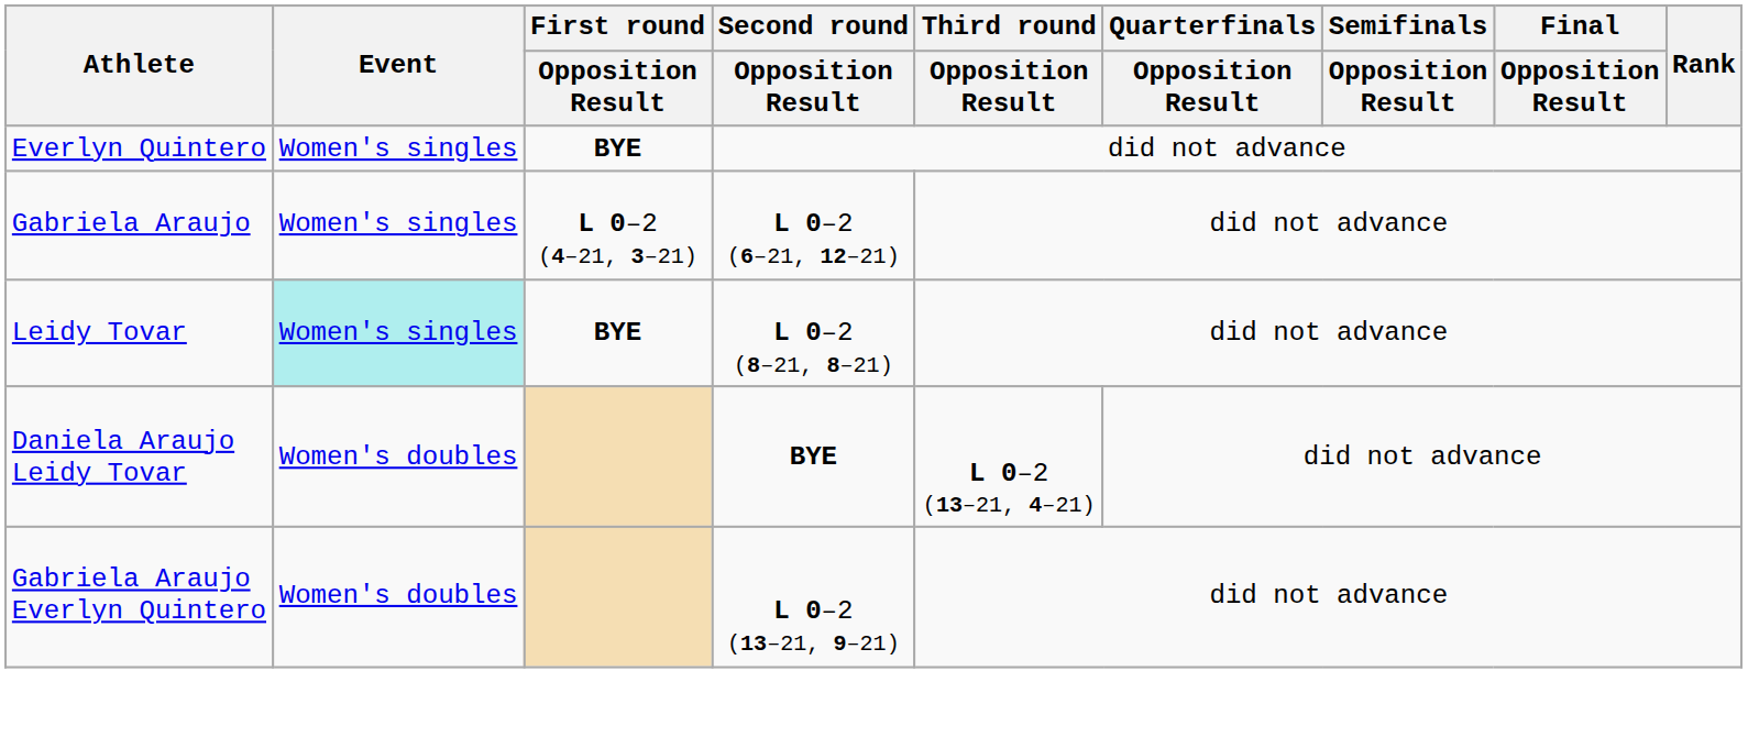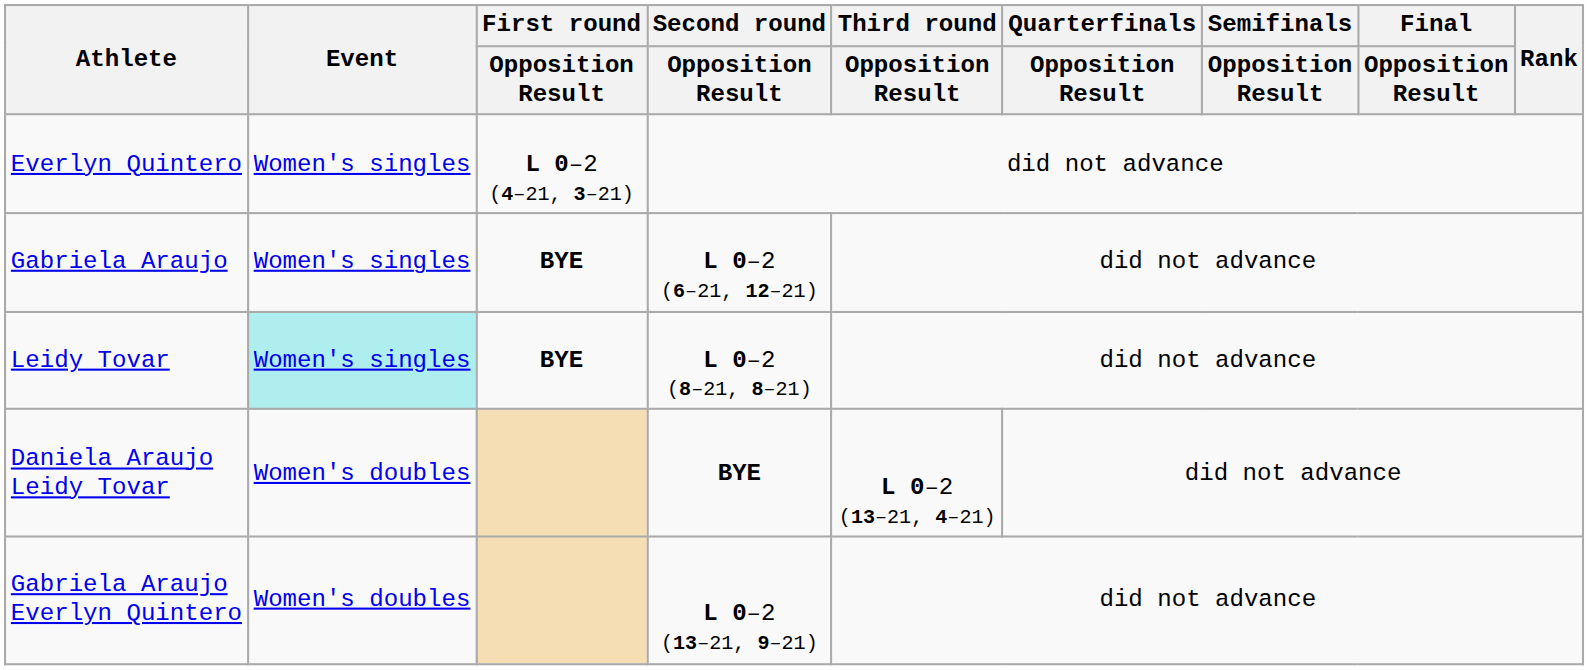Everlyn Quintero | First round / Opposition Result: BYE -> L 0–2 (4–21, 3–21)
Gabriela Araujo | First round / Opposition Result: L 0–2 (4–21, 3–21) -> BYE
